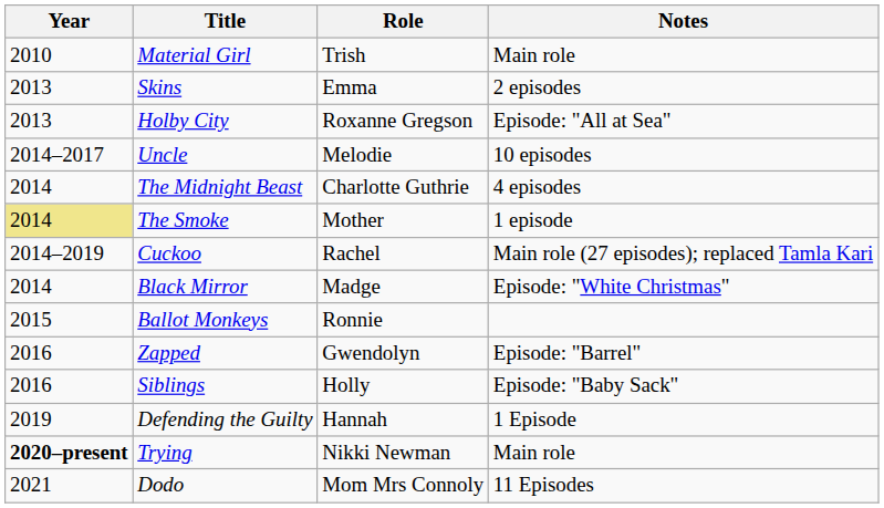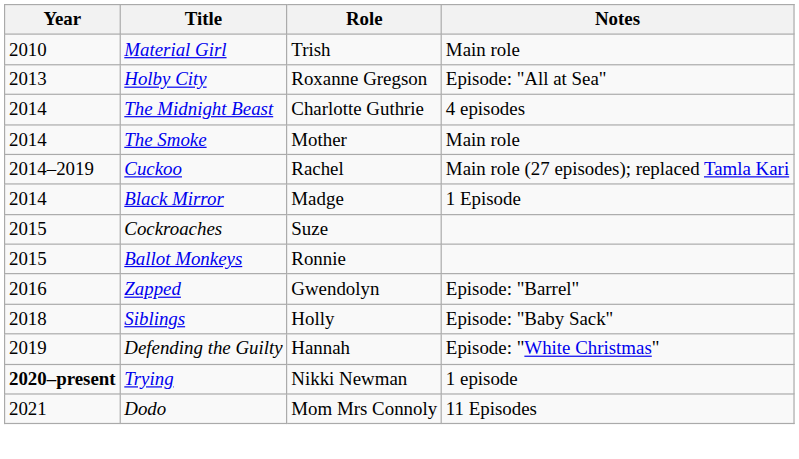- row: 2013 | Skins | Emma | 2 episodes
- row: 2014–2017 | Uncle | Melodie | 10 episodes
The Smoke | Year: khaki background -> no background
The Smoke | Notes: 1 episode -> Main role
Black Mirror | Notes: Episode: "White Christmas" -> 1 Episode
+ row: 2015 | Cockroaches | Suze
Siblings | Year: 2016 -> 2018
Defending the Guilty | Notes: 1 Episode -> Episode: "White Christmas"
Trying | Notes: Main role -> 1 episode
